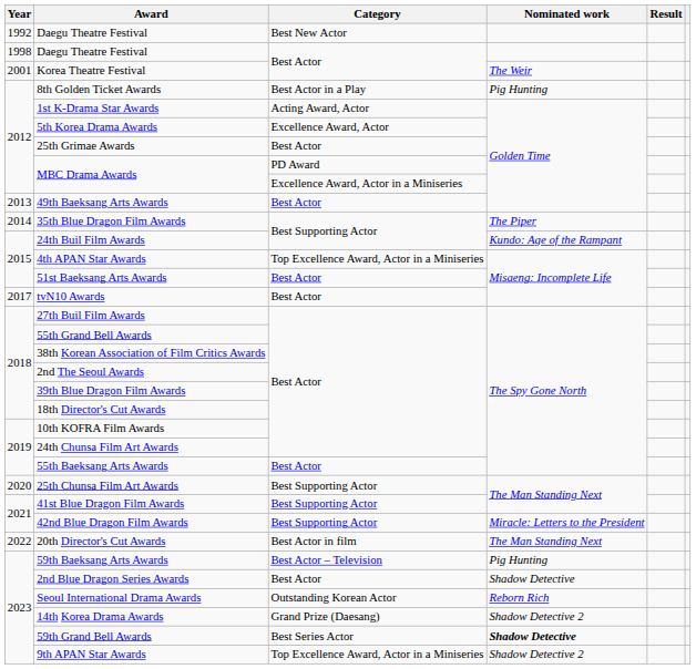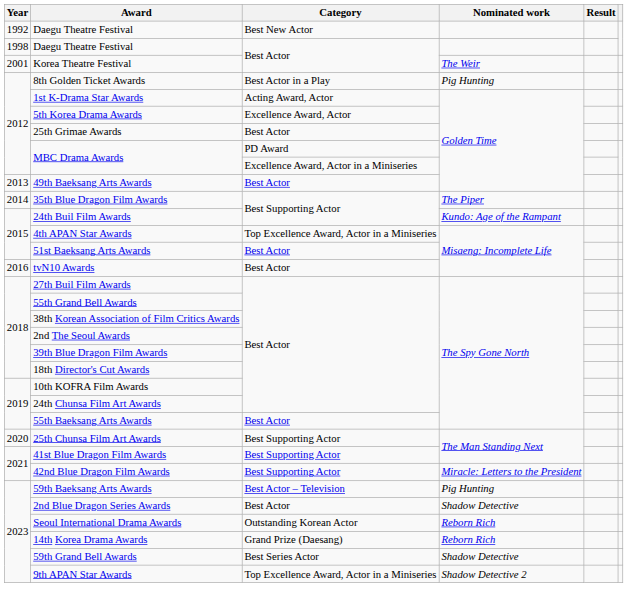tvN10 Awards | Year: 2017 -> 2016
- row: 2022 | 20th Director's Cut Awards | Best Actor in film | The Man Standing Next
14th Korea Drama Awards | Nominated work: Shadow Detective 2 -> Reborn Rich
59th Grand Bell Awards | Nominated work: bold -> normal
